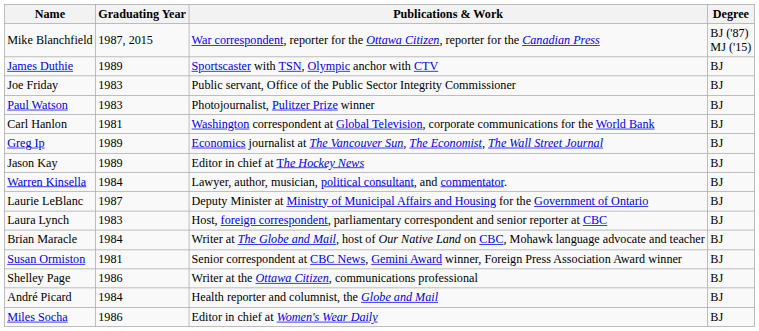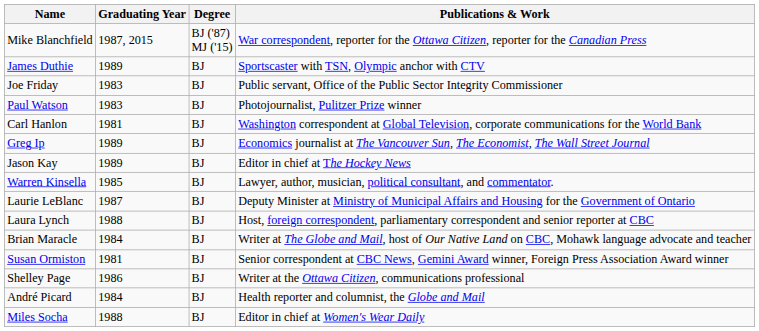columns swapped: Degree <-> Publications & Work
Warren Kinsella | Graduating Year: 1984 -> 1985
Laura Lynch | Graduating Year: 1983 -> 1988
Miles Socha | Graduating Year: 1986 -> 1988
